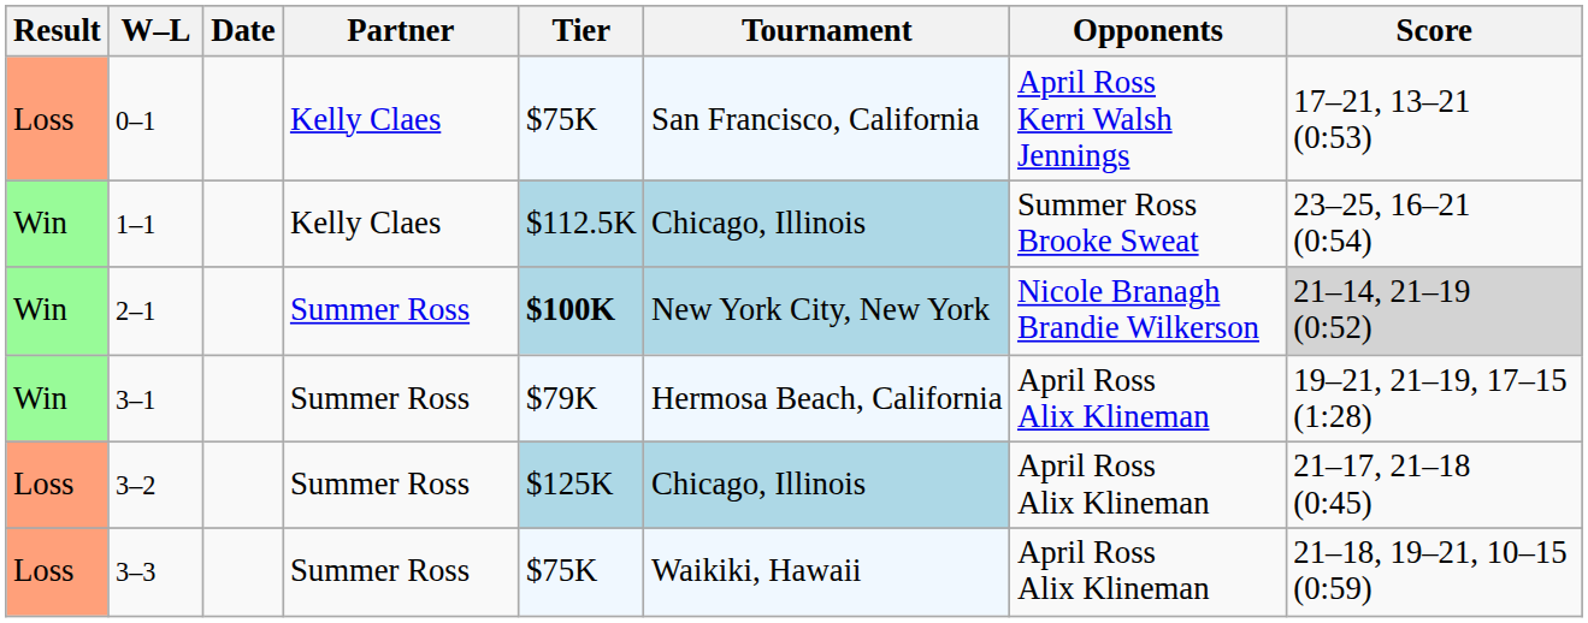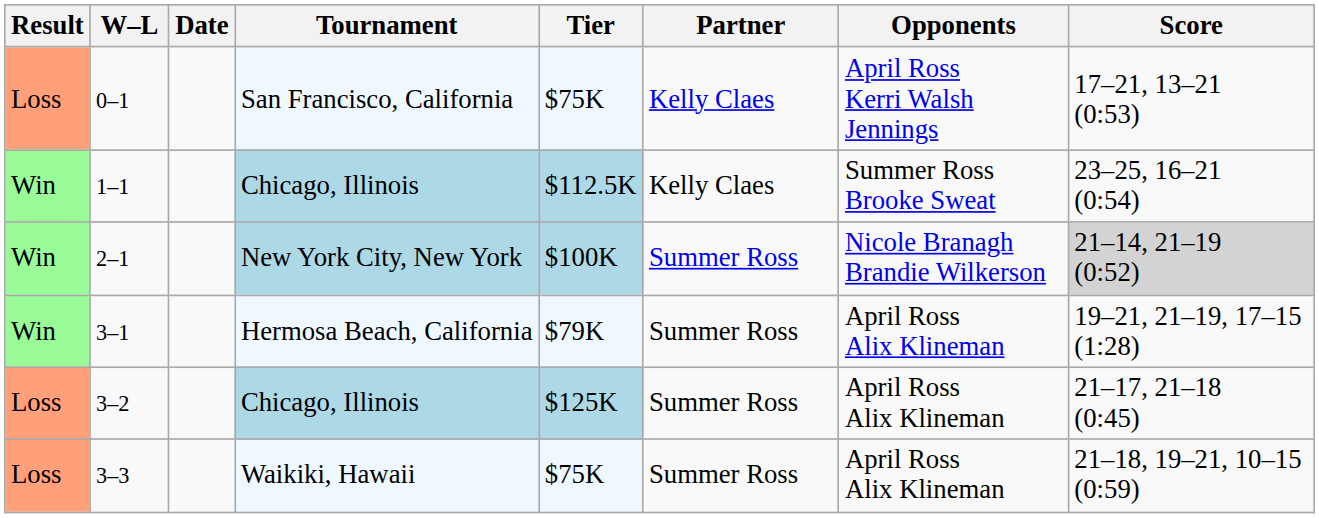columns swapped: Tournament <-> Partner
2–1 | Tier: bold -> normal
